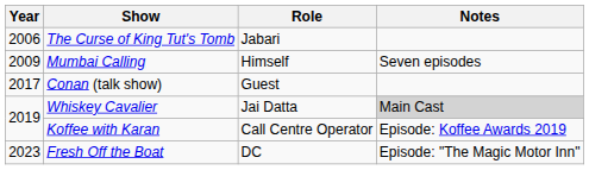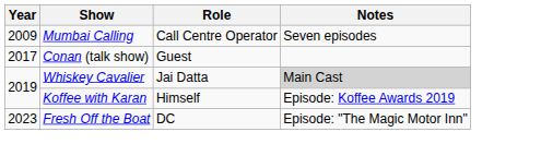- row: 2006 | The Curse of King Tut's Tomb | Jabari
Mumbai Calling | Role: Himself -> Call Centre Operator
Koffee with Karan | Role: Call Centre Operator -> Himself
